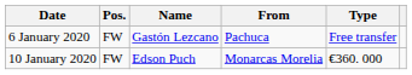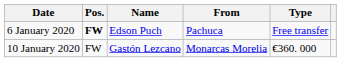6 January 2020 | Pos.: normal -> bold
6 January 2020 | Name: Gastón Lezcano -> Edson Puch
10 January 2020 | Name: Edson Puch -> Gastón Lezcano
